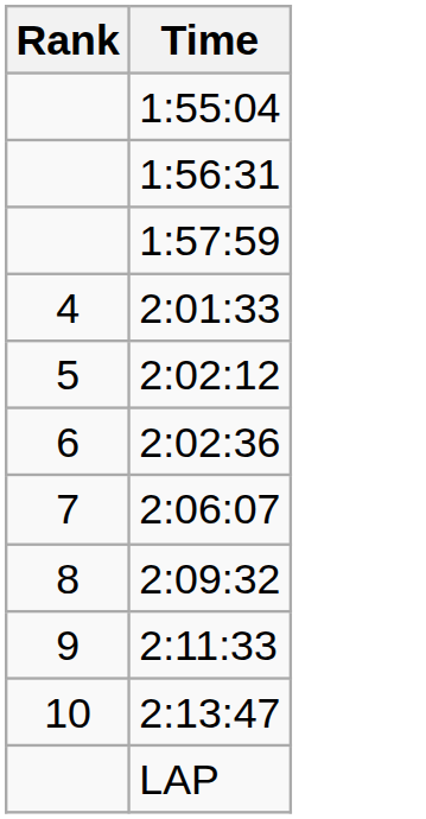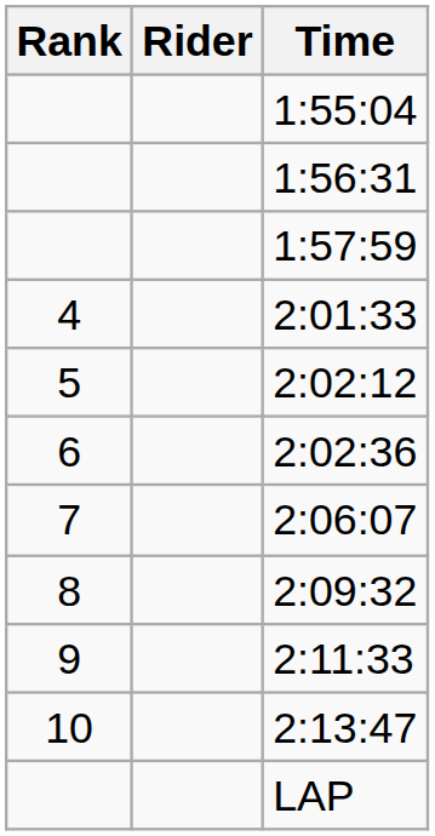+ column: Rider
